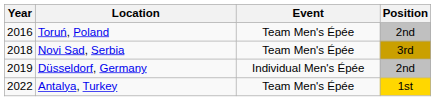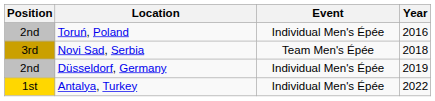columns swapped: Year <-> Position
Toruń, Poland | Event: Team Men's Épée -> Individual Men's Épée
Antalya, Turkey | Event: Team Men's Épée -> Individual Men's Épée
